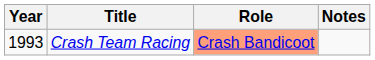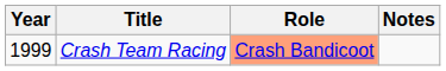Crash Team Racing | Year: 1993 -> 1999
